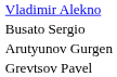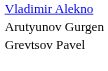- row: Busato Sergio
